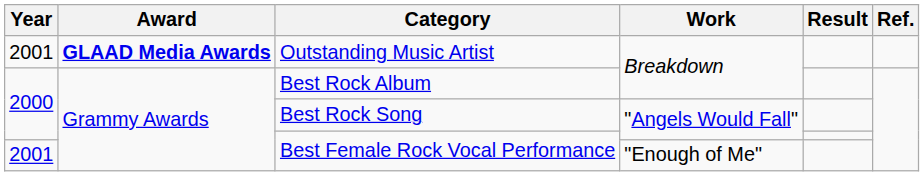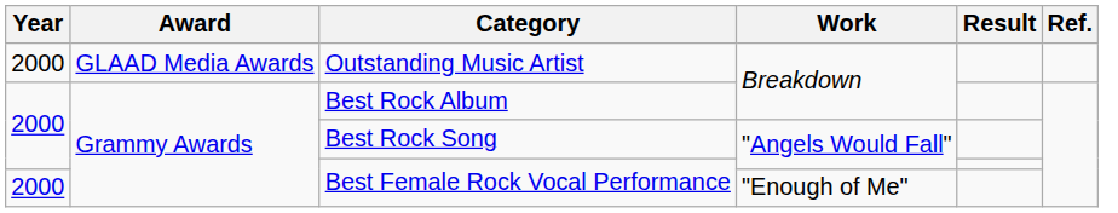Outstanding Music Artist | Year: 2001 -> 2000
Outstanding Music Artist | Award: bold -> normal
Best Female Rock Vocal Performance / "Enough of Me" | Year: 2001 -> 2000
